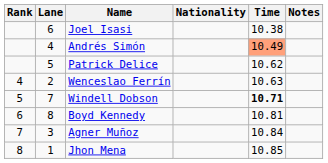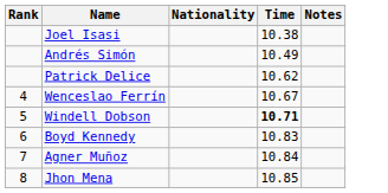- column: Lane | 6 | 4 | 5 | 2 | 7 | 8 | 3 | 1
Andrés Simón | Time: lightsalmon background -> no background
Wenceslao Ferrín | Time: 10.63 -> 10.67
Boyd Kennedy | Time: 10.81 -> 10.83
